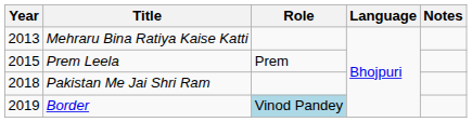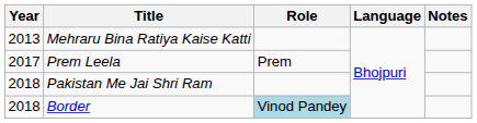Prem Leela | Year: 2015 -> 2017
Border | Year: 2019 -> 2018
